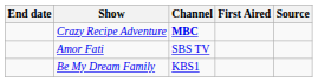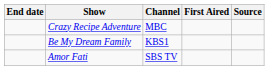Crazy Recipe Adventure | Channel: bold -> normal
rows swapped: Be My Dream Family <-> Amor Fati
